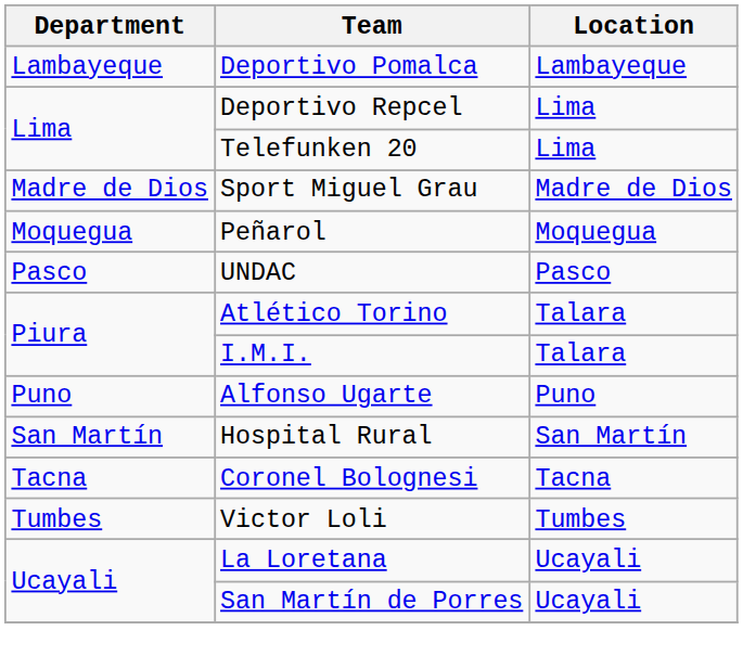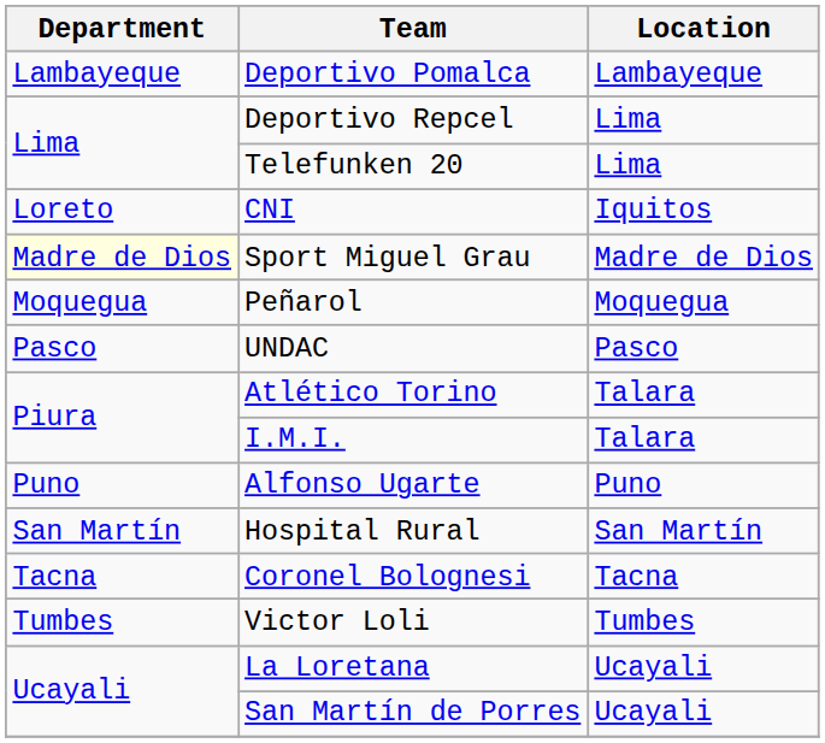+ row: Loreto | CNI | Iquitos
Sport Miguel Grau | Department: no background -> lightyellow background
